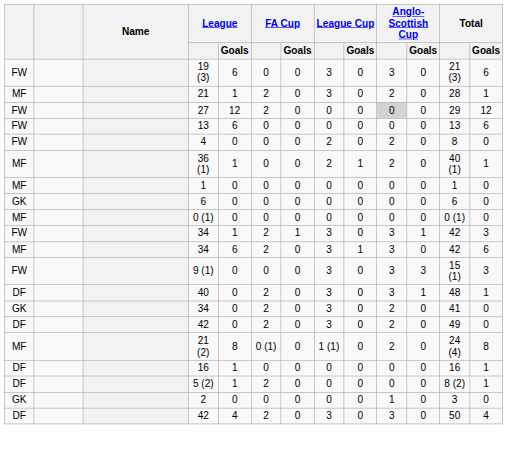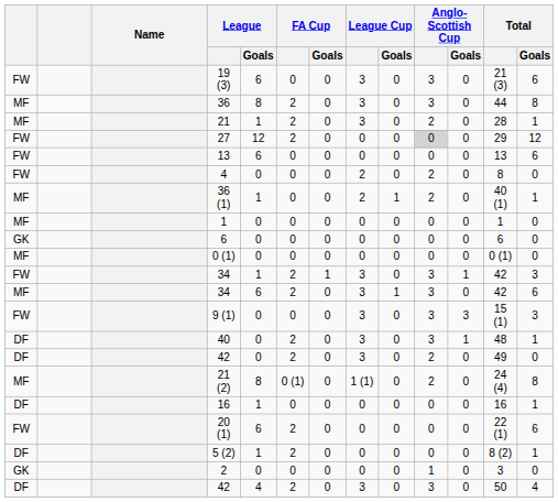+ row: MF | 36 | 8 | 2 | 0 | 3 | 0 | 3 | 0 | 44 | 8
- row: GK | 34 | 0 | 2 | 0 | 3 | 0 | 2 | 0 | 41 | 0
+ row: FW | 20 (1) | 6 | 2 | 0 | 0 | 0 | 0 | 0 | 22 (1) | 6
